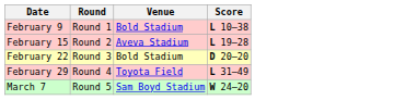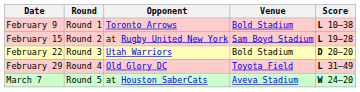+ column: Opponent | Toronto Arrows | at Rugby United New York | Utah Warriors | Old Glory DC | at Houston SaberCats
February 15 | Venue: Aveva Stadium -> Sam Boyd Stadium
March 7 | Venue: Sam Boyd Stadium -> Aveva Stadium
